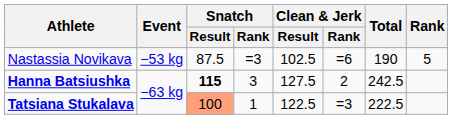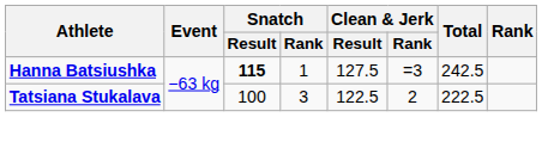- row: Nastassia Novikava | −53 kg | 87.5 | =3 | 102.5 | =6 | 190 | 5
Hanna Batsiushka | Snatch / Rank: 3 -> 1
Hanna Batsiushka | Clean & Jerk / Rank: 2 -> =3
Tatsiana Stukalava | Snatch / Result: lightsalmon background -> no background
Tatsiana Stukalava | Snatch / Rank: 1 -> 3
Tatsiana Stukalava | Clean & Jerk / Rank: =3 -> 2
